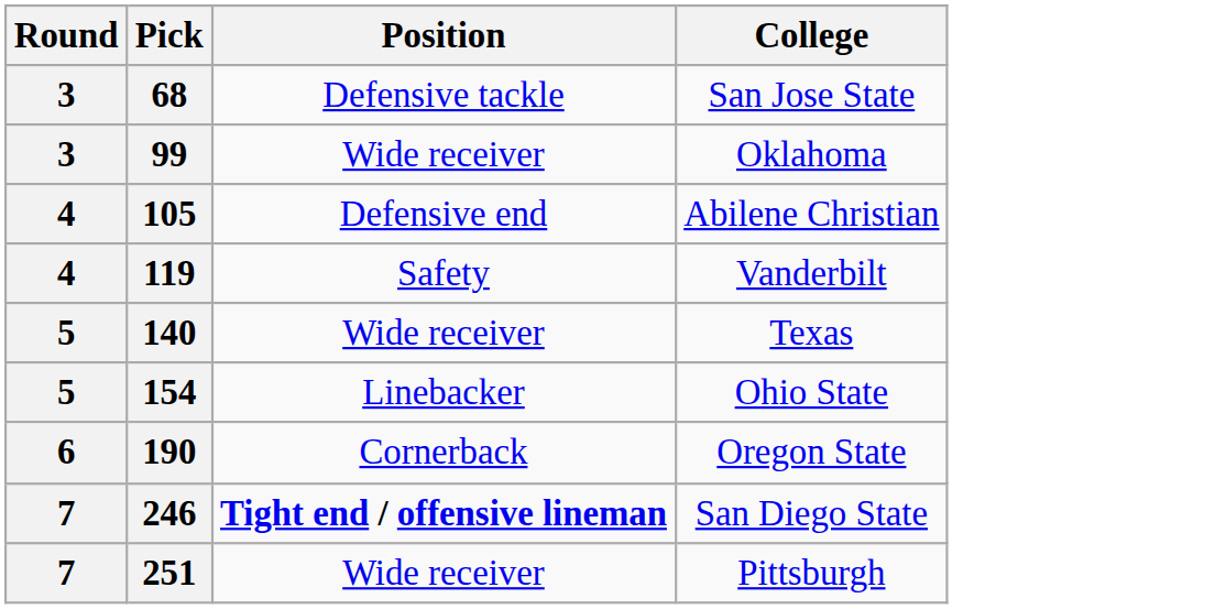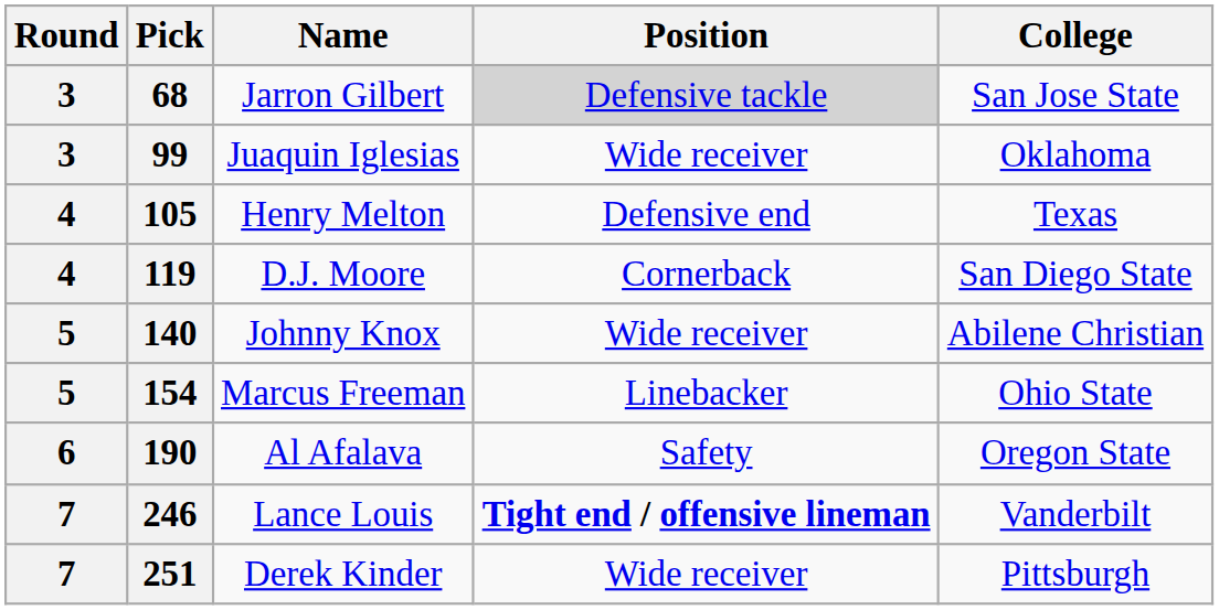+ column: Name | Jarron Gilbert | Juaquin Iglesias | Henry Melton | D.J. Moore | Johnny Knox | Marcus Freeman | Al Afalava | Lance Louis | Derek Kinder
68 | Position: no background -> lightgrey background
105 | College: Abilene Christian -> Texas
119 | Position: Safety -> Cornerback
119 | College: Vanderbilt -> San Diego State
140 | College: Texas -> Abilene Christian
190 | Position: Cornerback -> Safety
246 | College: San Diego State -> Vanderbilt
